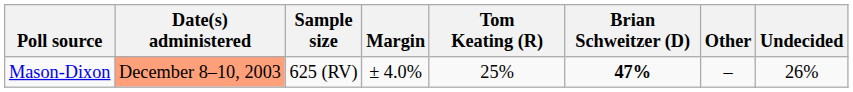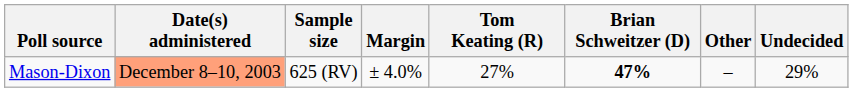Mason-Dixon | Tom Keating (R): 25% -> 27%
Mason-Dixon | Undecided: 26% -> 29%
